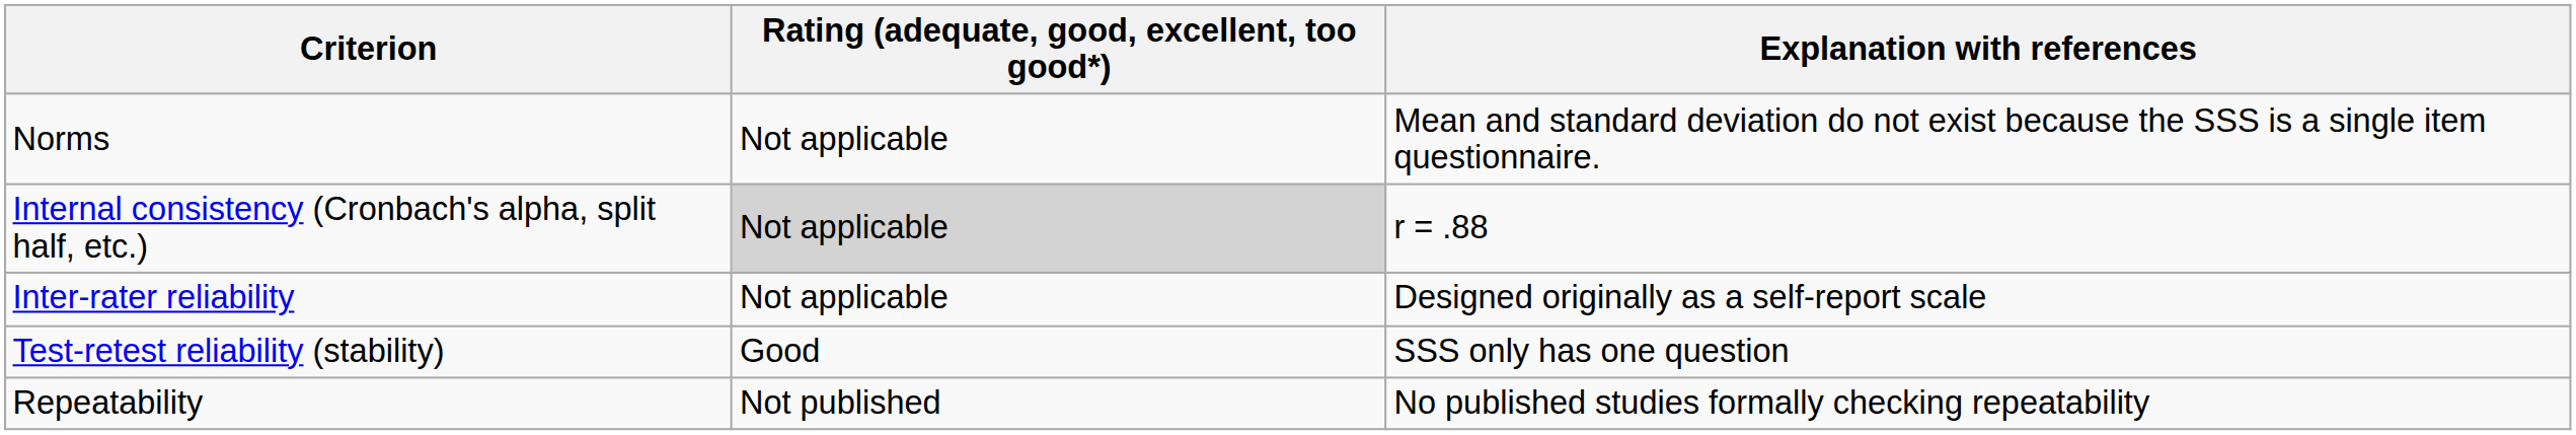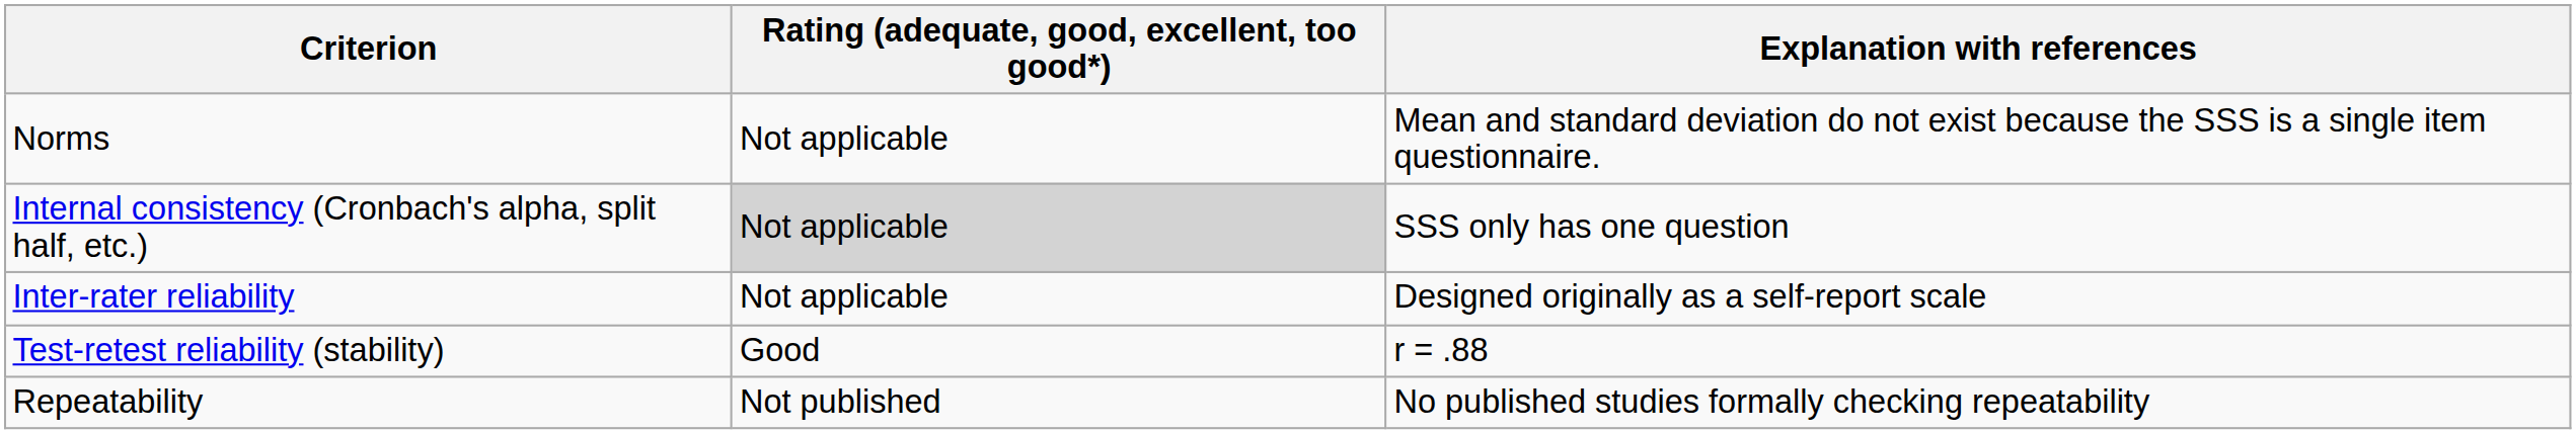Internal consistency (Cronbach's alpha, split half, etc.) | Explanation with references: r = .88 -> SSS only has one question
Test-retest reliability (stability) | Explanation with references: SSS only has one question -> r = .88
